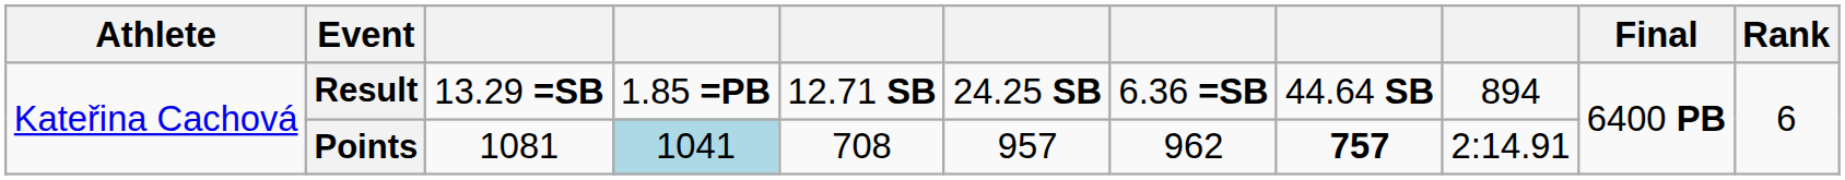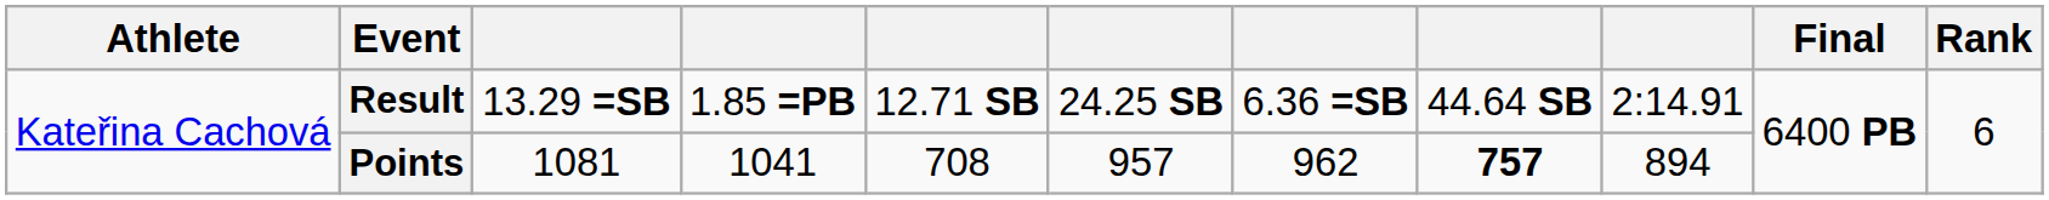Result | column 9: 894 -> 2:14.91
Points | column 4: lightblue background -> no background
Points | column 9: 2:14.91 -> 894
